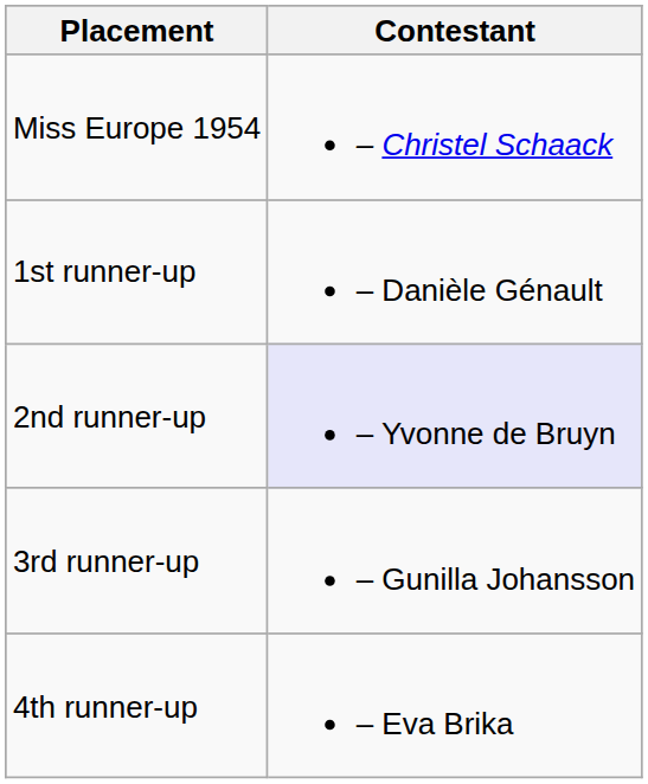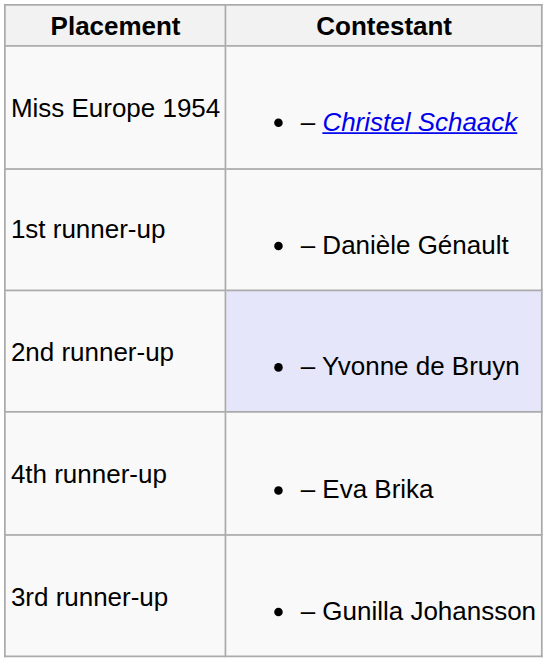rows swapped: 3rd runner-up <-> 4th runner-up
